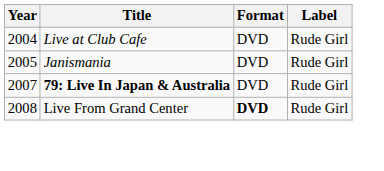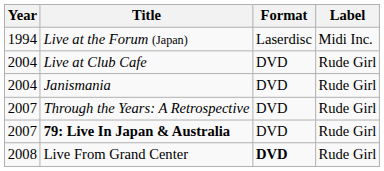+ row: 1994 | Live at the Forum (Japan) | Laserdisc | Midi Inc.
Janismania | Year: 2005 -> 2004
+ row: 2007 | Through the Years: A Retrospective | DVD | Rude Girl
